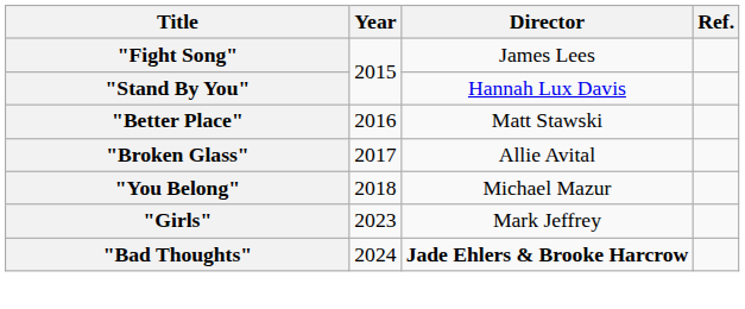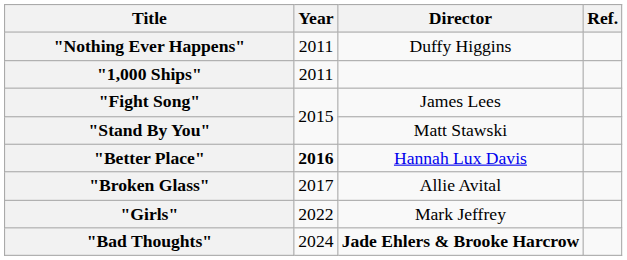+ row: "Nothing Ever Happens" | 2011 | Duffy Higgins
+ row: "1,000 Ships" | 2011
"Stand By You" | Director: Hannah Lux Davis -> Matt Stawski
"Better Place" | Year: normal -> bold
"Better Place" | Director: Matt Stawski -> Hannah Lux Davis
- row: "You Belong" | 2018 | Michael Mazur
"Girls" | Year: 2023 -> 2022
